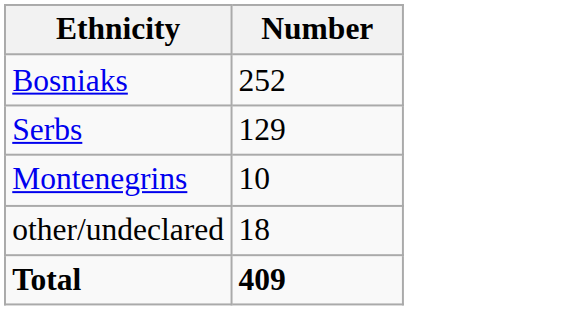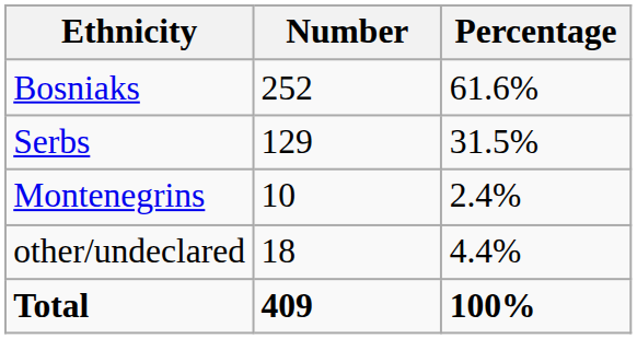+ column: Percentage | 61.6% | 31.5% | 2.4% | 4.4% | 100%
